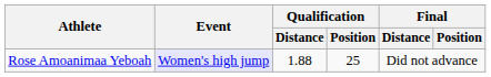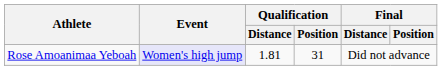Rose Amoanimaa Yeboah | Qualification / Distance: 1.88 -> 1.81
Rose Amoanimaa Yeboah | Qualification / Position: 25 -> 31
